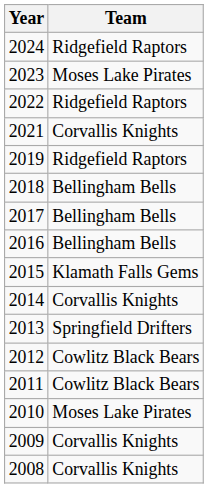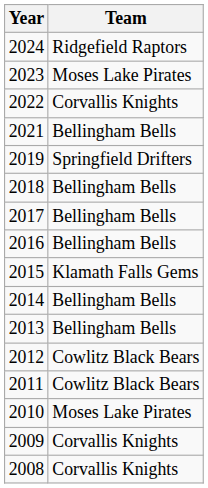2022 | Team: Ridgefield Raptors -> Corvallis Knights
2021 | Team: Corvallis Knights -> Bellingham Bells
2019 | Team: Ridgefield Raptors -> Springfield Drifters
2014 | Team: Corvallis Knights -> Bellingham Bells
2013 | Team: Springfield Drifters -> Bellingham Bells
